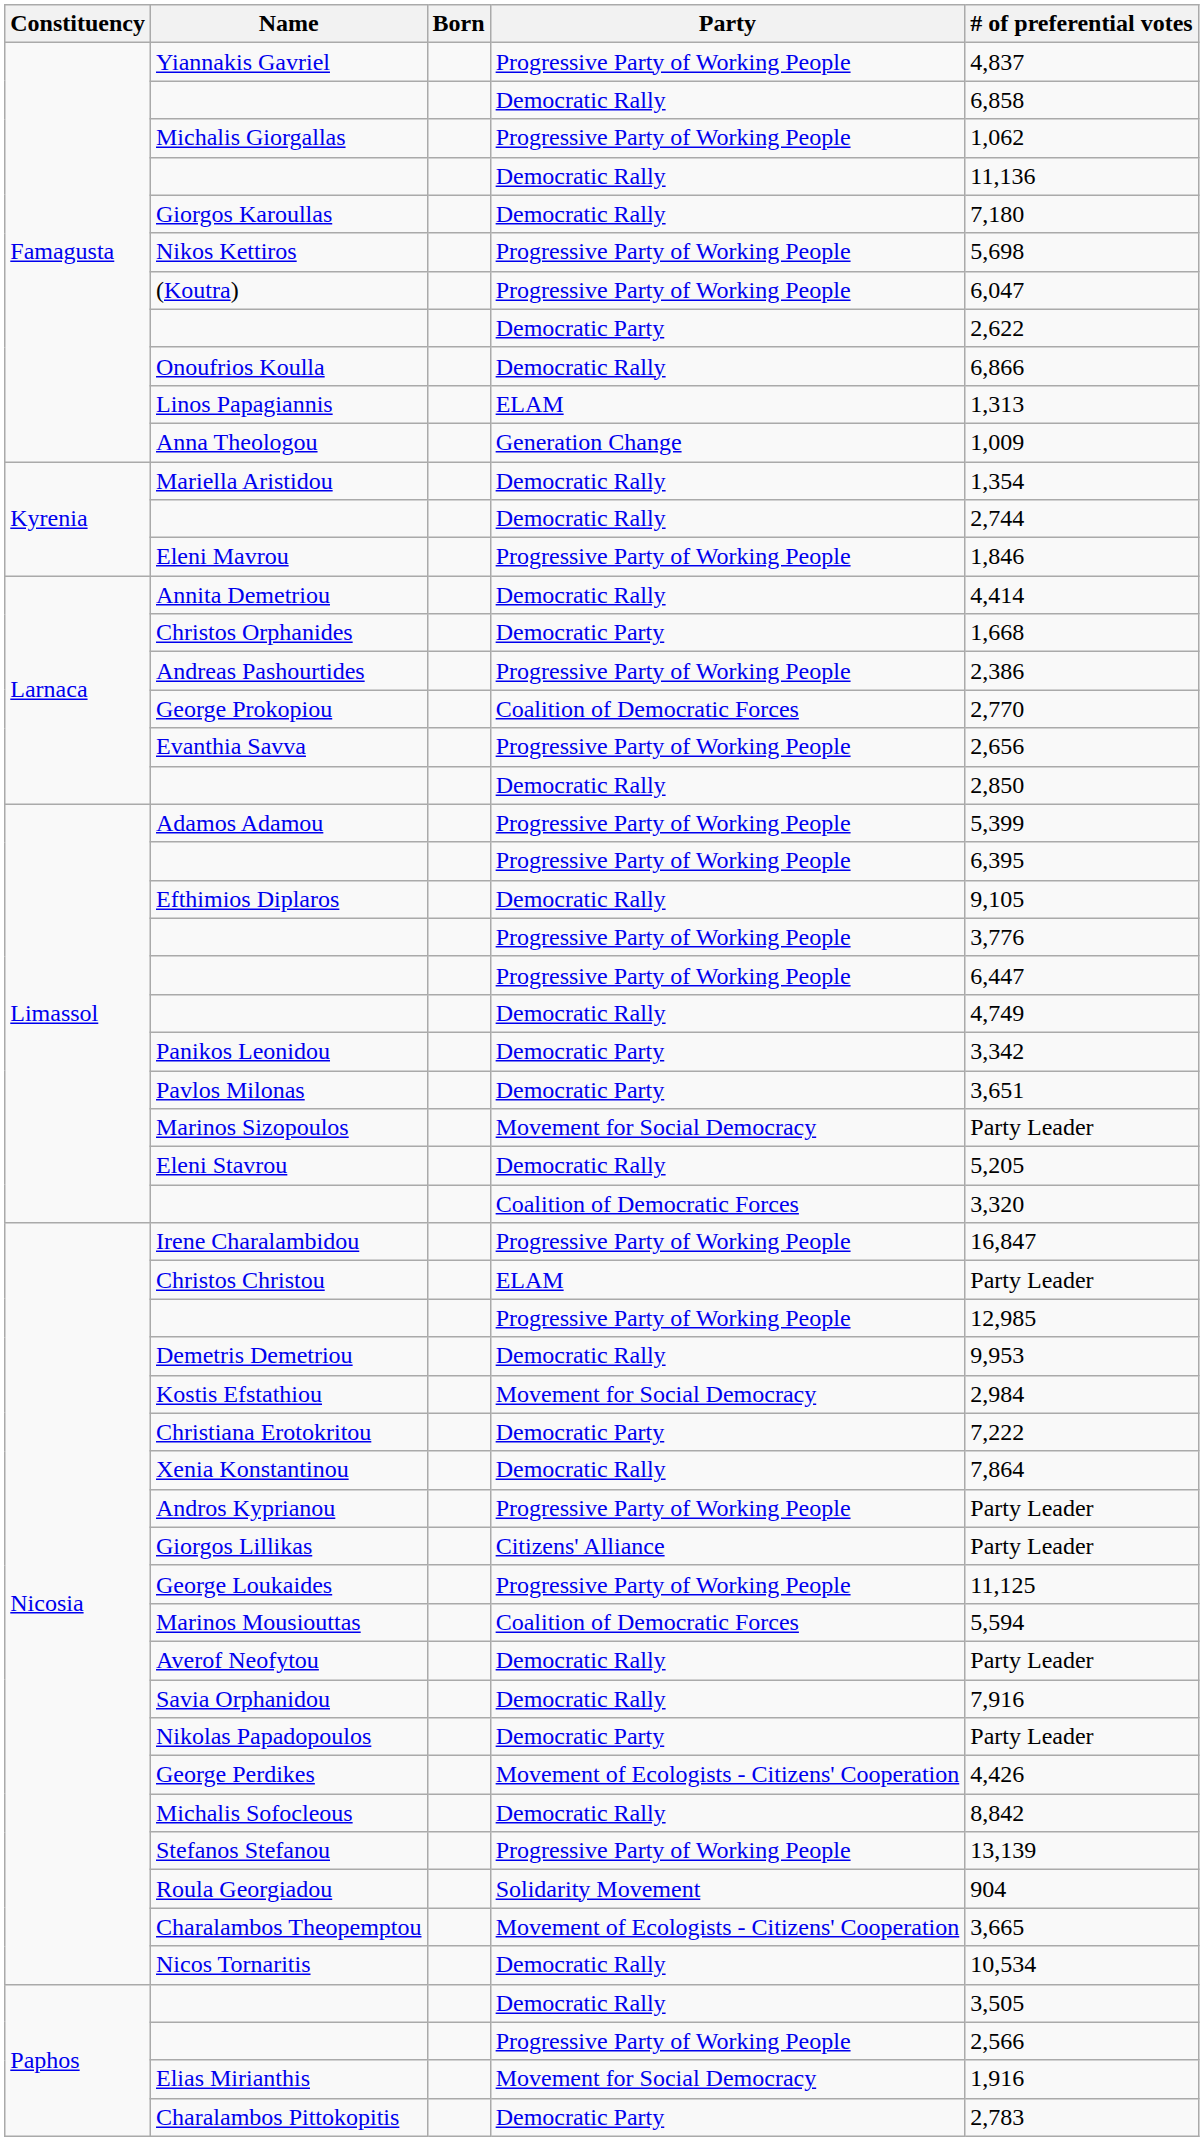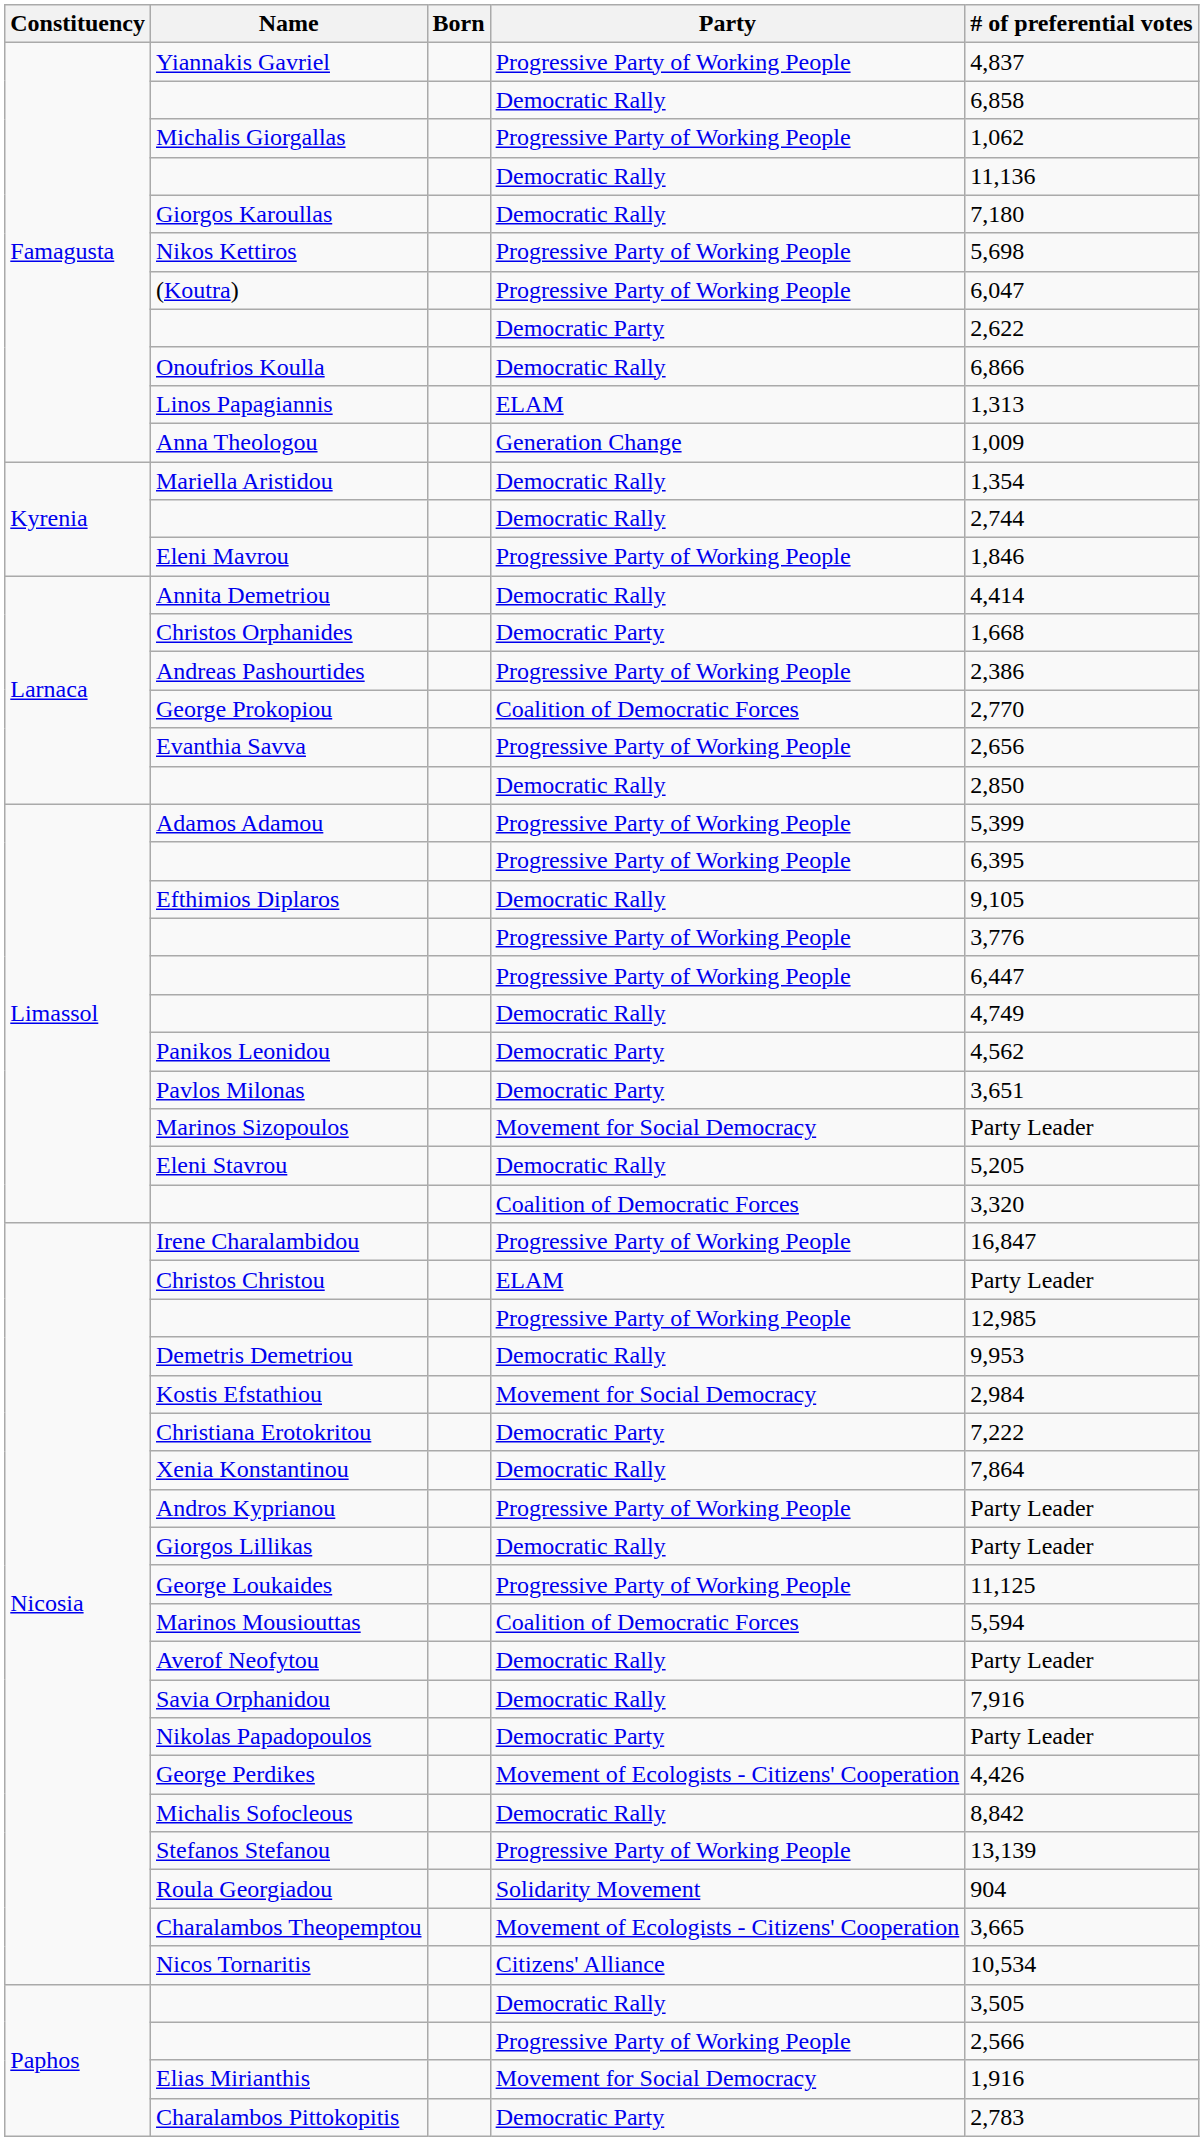Panikos Leonidou | # of preferential votes: 3,342 -> 4,562
Giorgos Lillikas | Party: Citizens' Alliance -> Democratic Rally
Nicos Tornaritis | Party: Democratic Rally -> Citizens' Alliance
